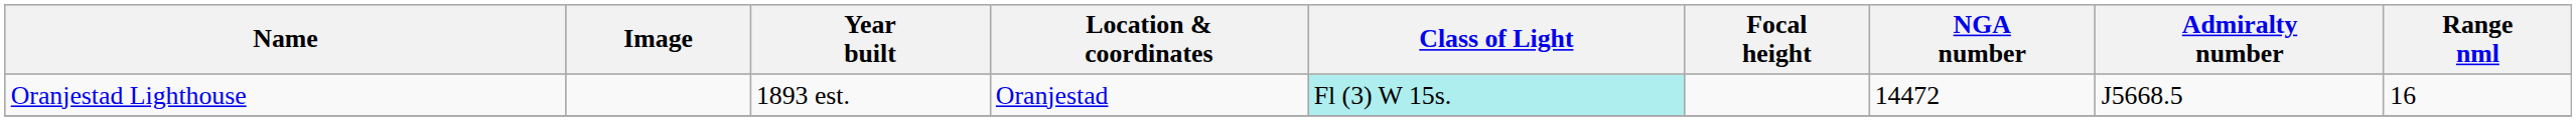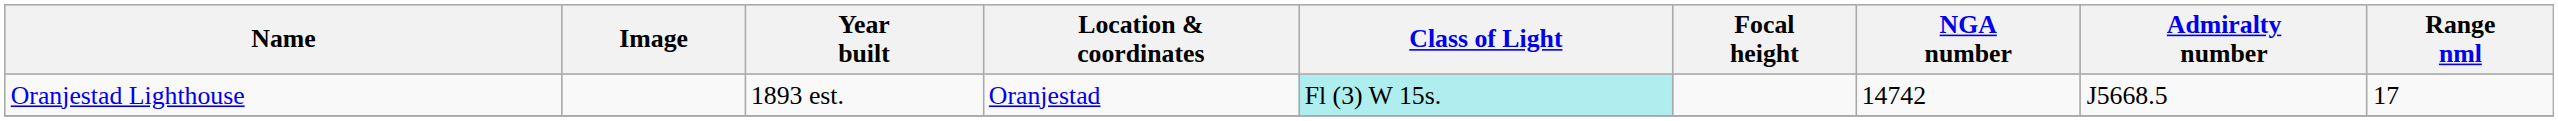Oranjestad Lighthouse | NGA number: 14472 -> 14742
Oranjestad Lighthouse | Range nml: 16 -> 17
